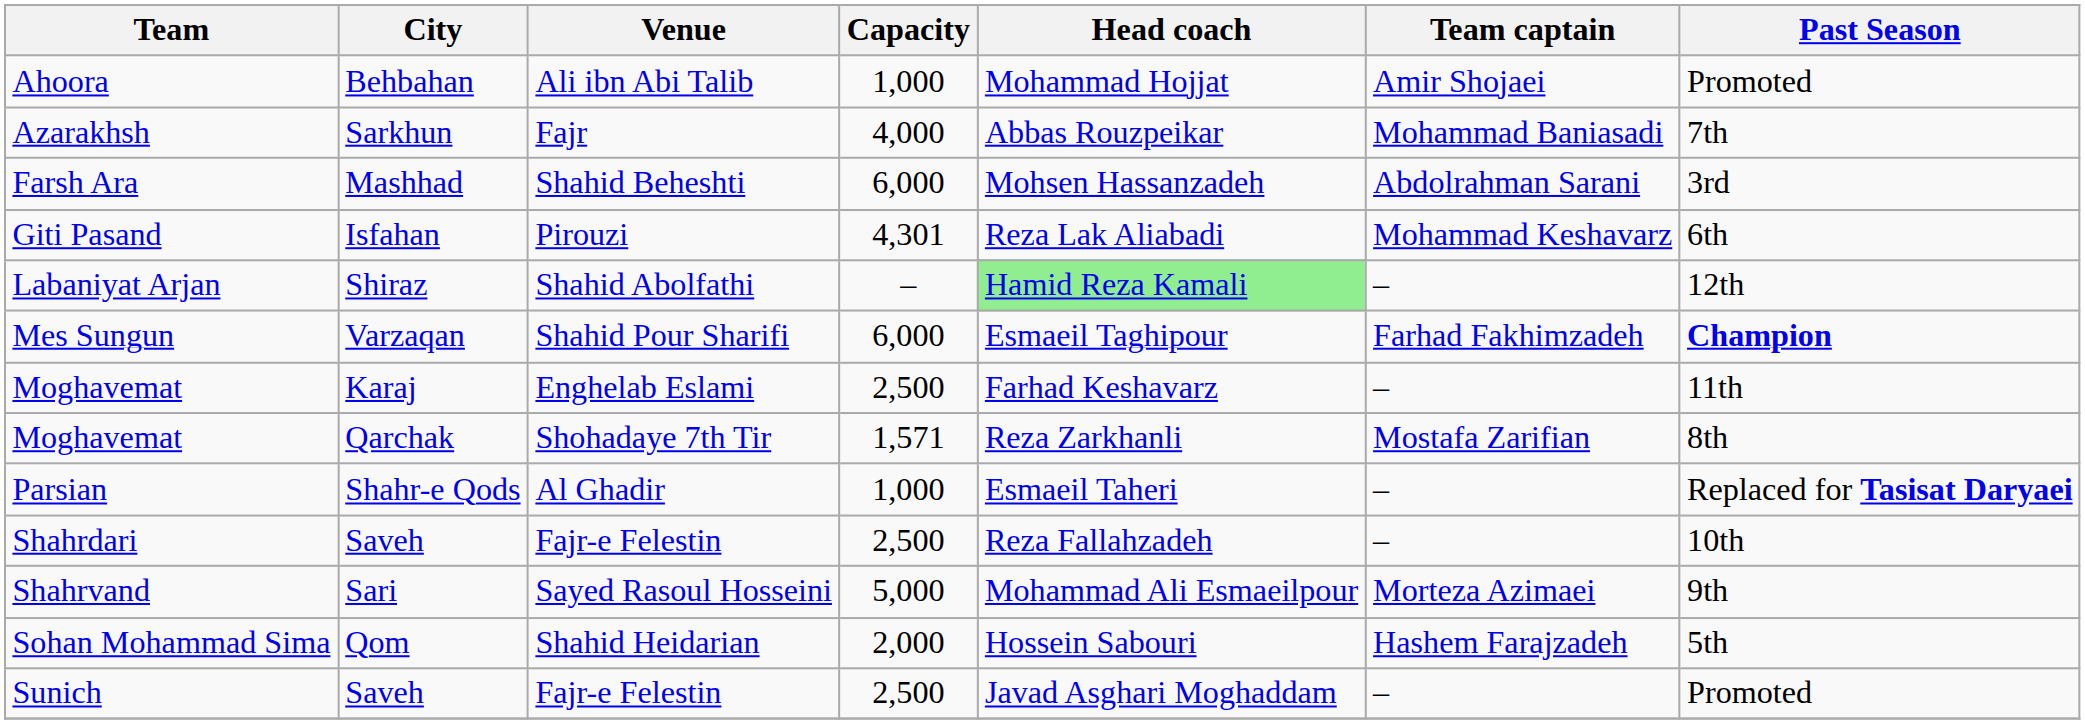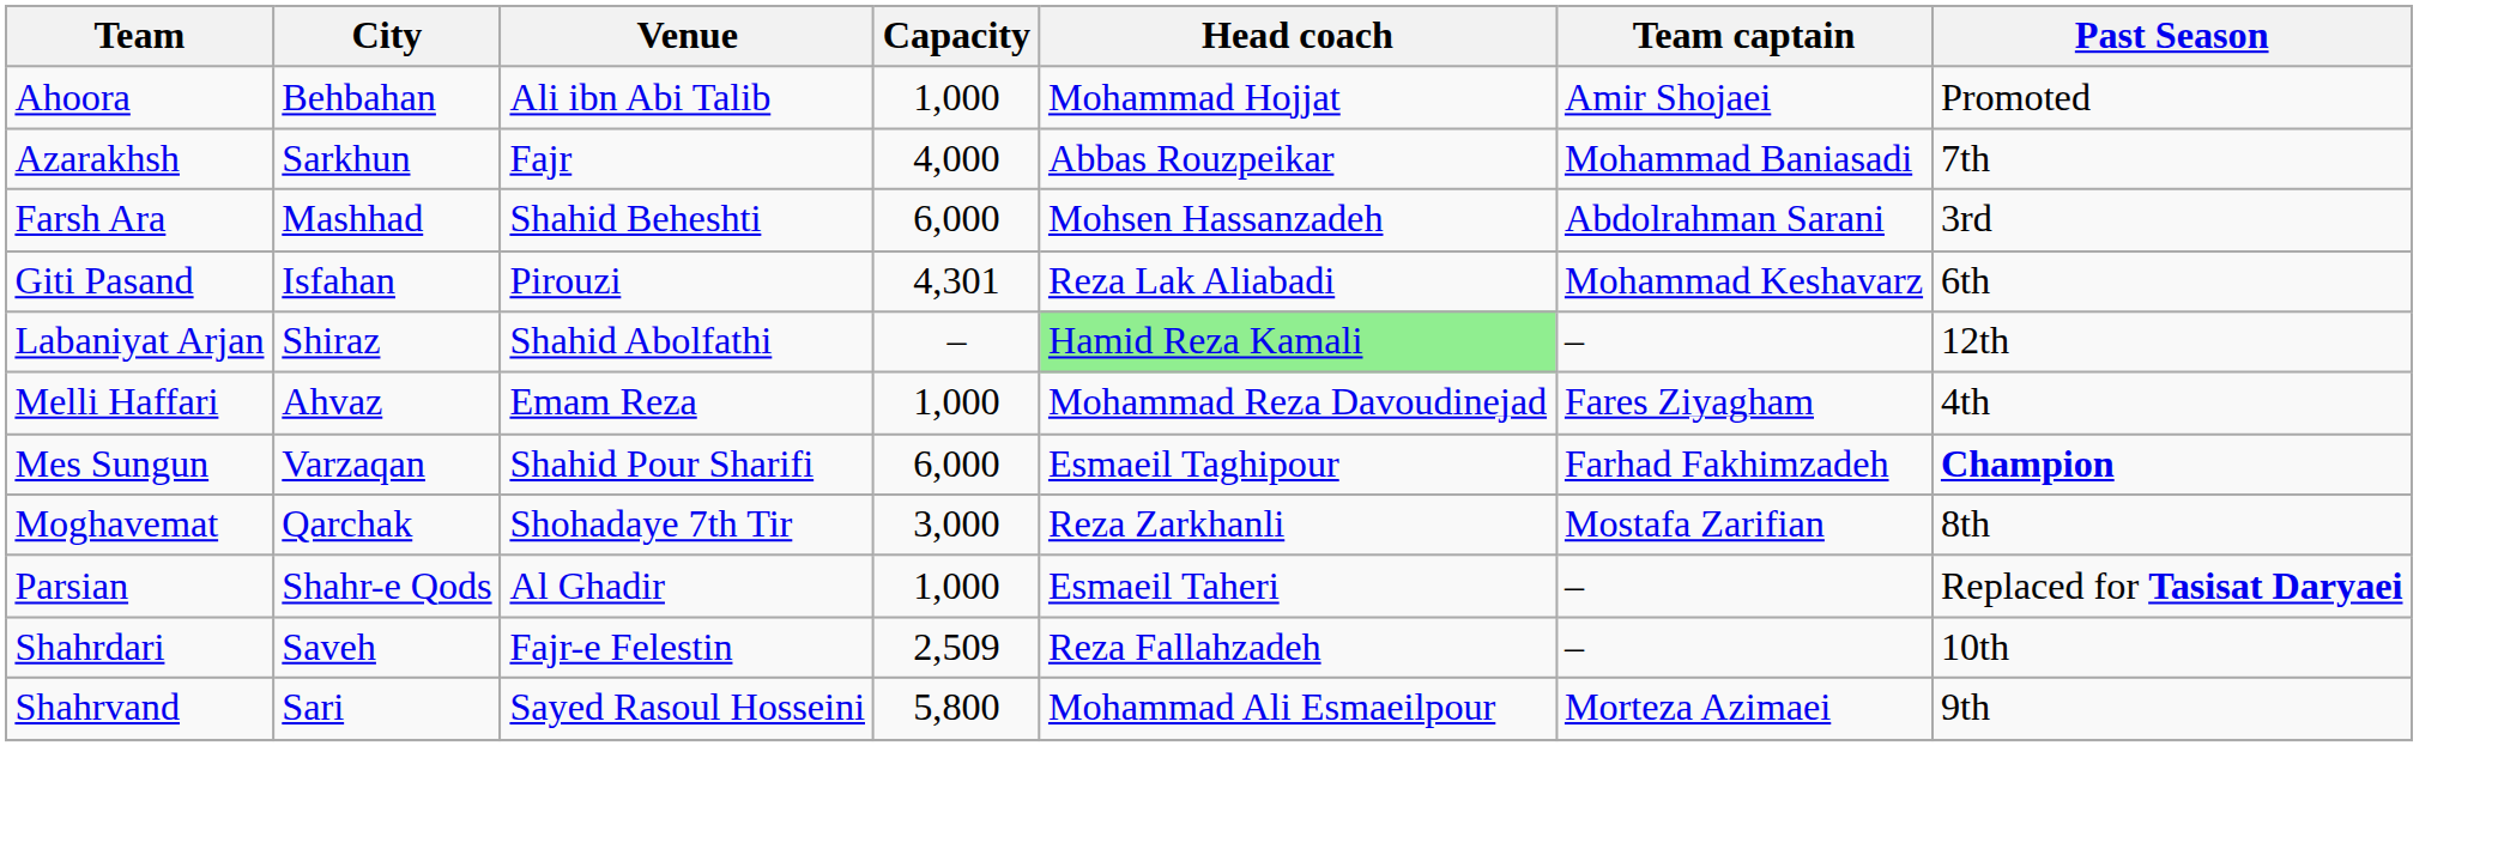+ row: Melli Haffari | Ahvaz | Emam Reza | 1,000 | Mohammad Reza Davoudinejad | Fares Ziyagham | 4th
- row: Moghavemat | Karaj | Enghelab Eslami | 2,500 | Farhad Keshavarz | – | 11th
Moghavemat / Qarchak | Capacity: 1,571 -> 3,000
Shahrdari | Capacity: 2,500 -> 2,509
Shahrvand | Capacity: 5,000 -> 5,800
- row: Sohan Mohammad Sima | Qom | Shahid Heidarian | 2,000 | Hossein Sabouri | Hashem Farajzadeh | 5th
- row: Sunich | Saveh | Fajr-e Felestin | 2,500 | Javad Asghari Moghaddam | – | Promoted
